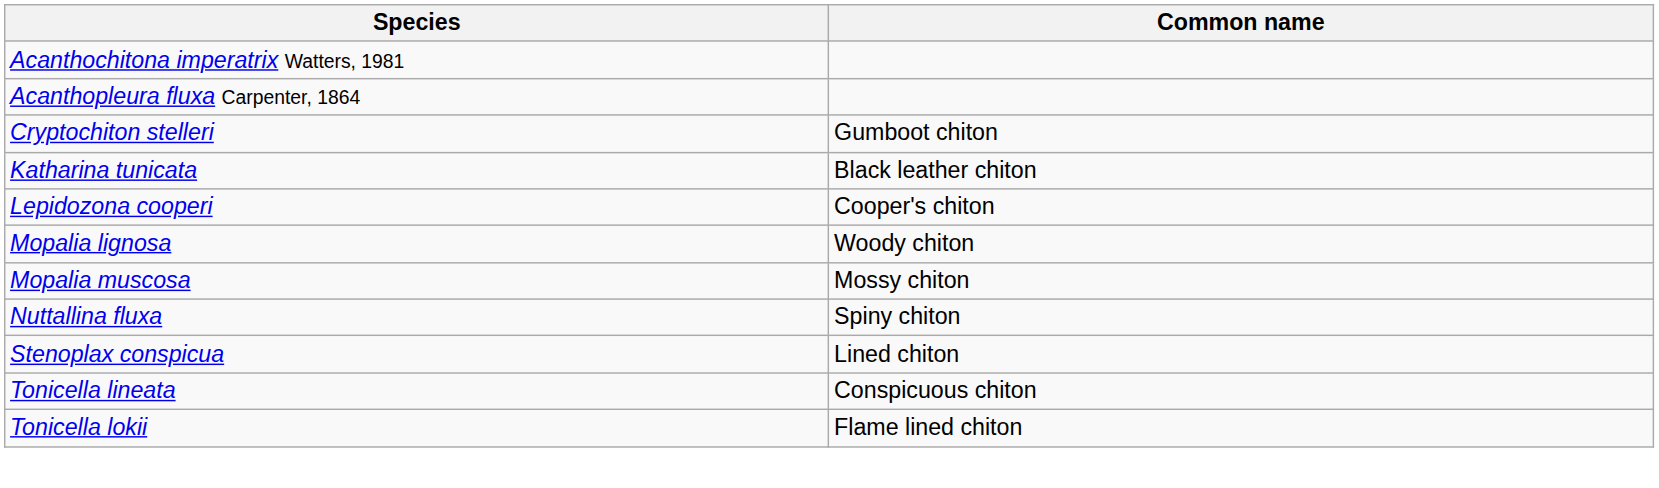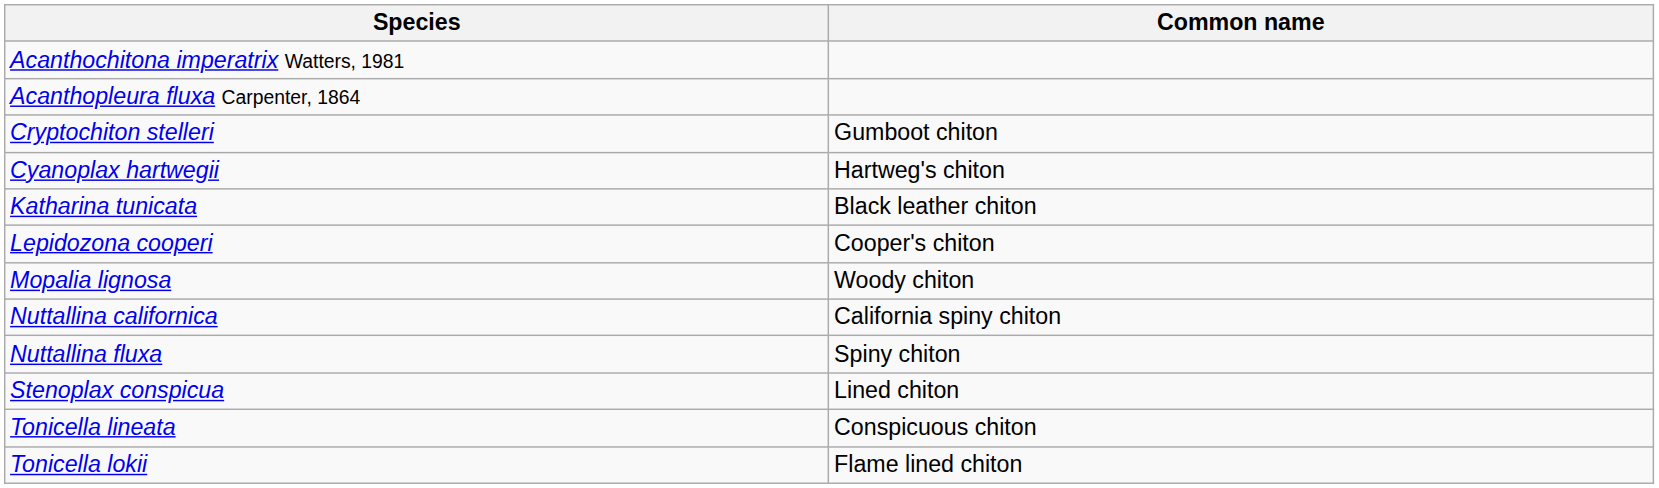+ row: Cyanoplax hartwegii | Hartweg's chiton
- row: Mopalia muscosa | Mossy chiton
+ row: Nuttallina californica | California spiny chiton
